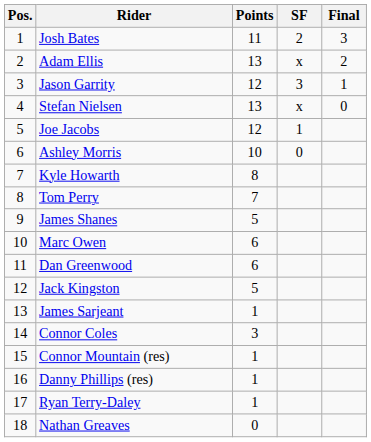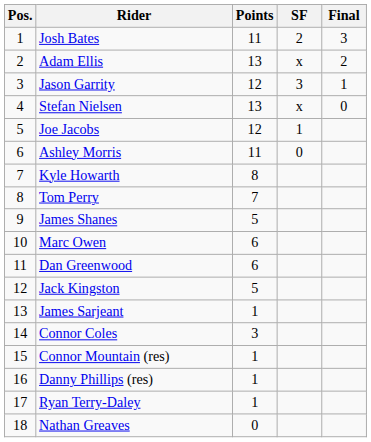Ashley Morris | Points: 10 -> 11
